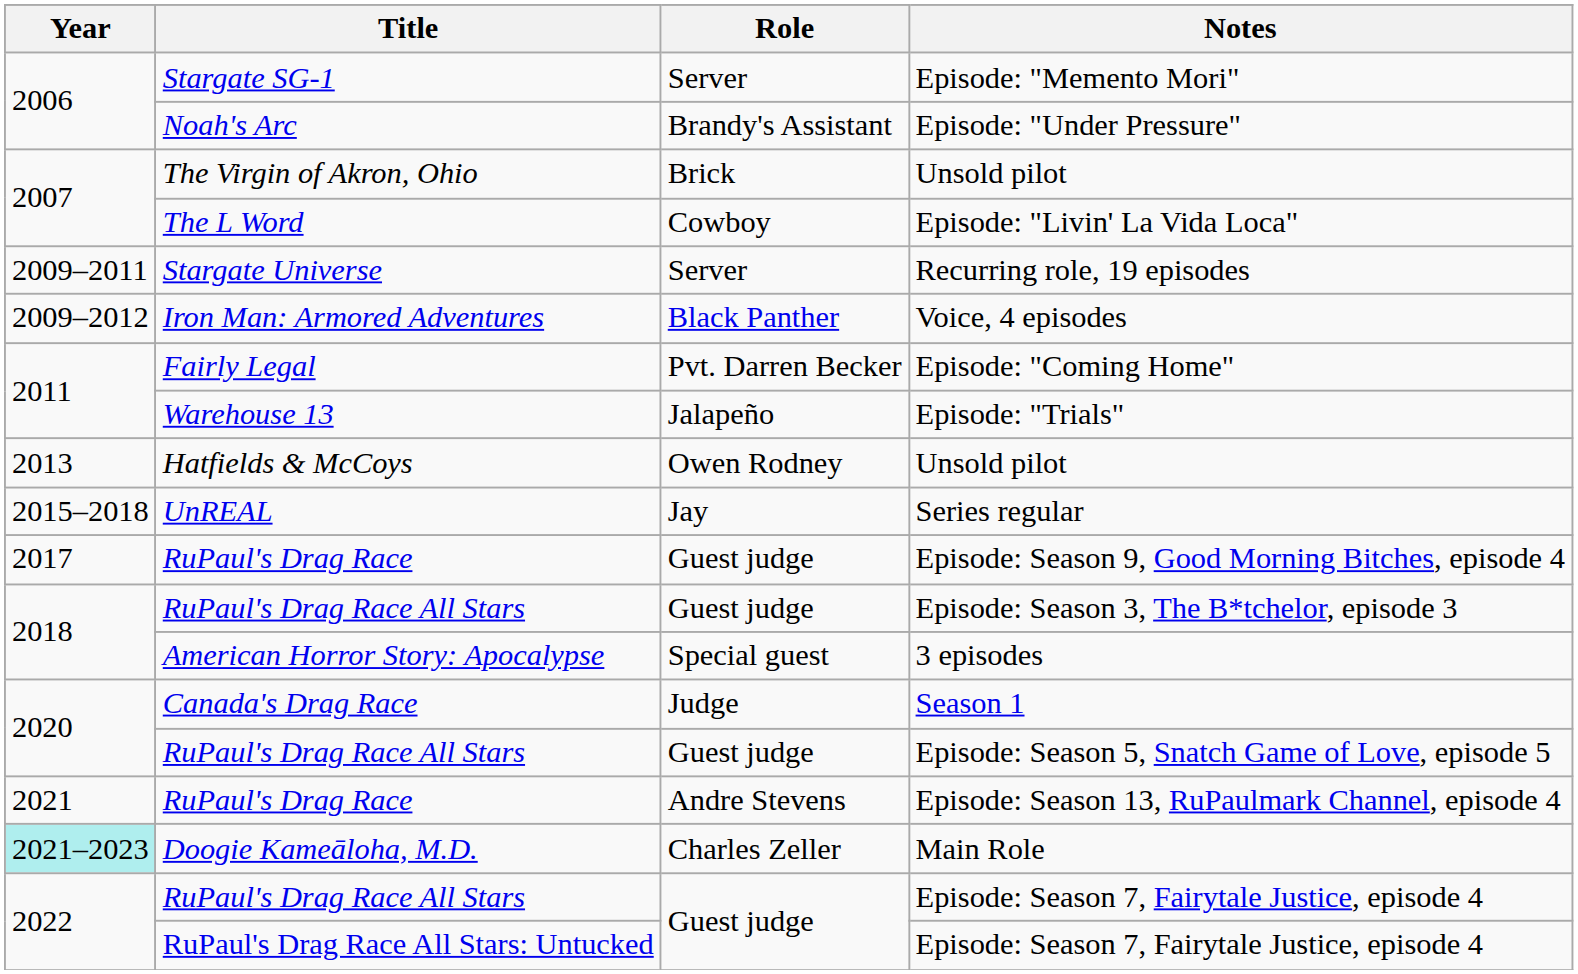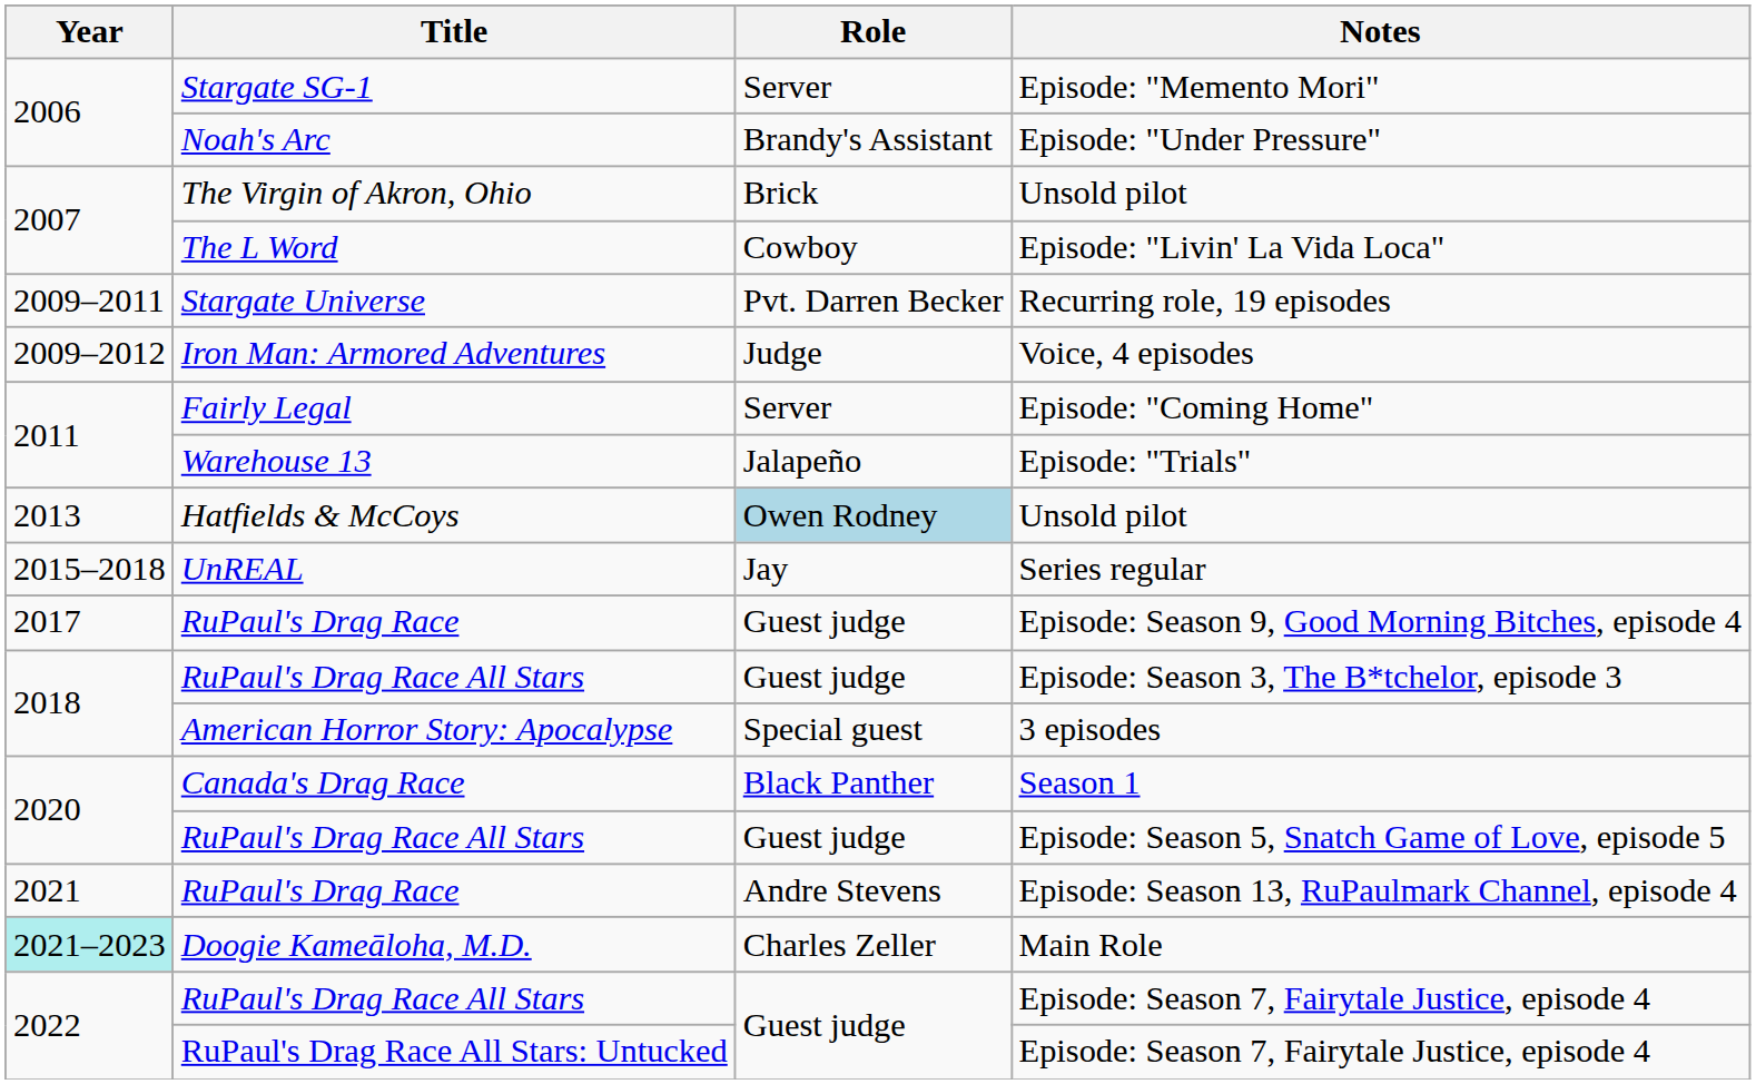Recurring role, 19 episodes | Role: Server -> Pvt. Darren Becker
Voice, 4 episodes | Role: Black Panther -> Judge
Episode: "Coming Home" | Role: Pvt. Darren Becker -> Server
Hatfields & McCoys / Unsold pilot | Role: no background -> lightblue background
Season 1 | Role: Judge -> Black Panther
